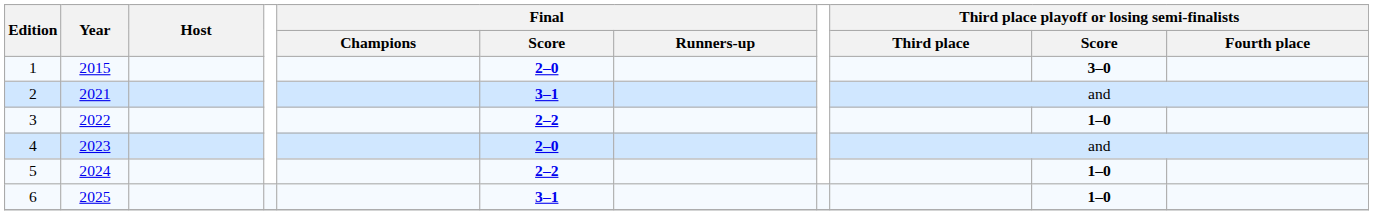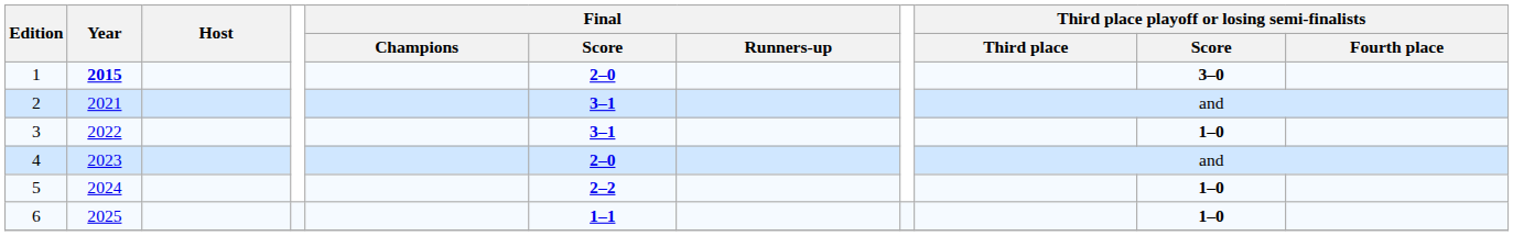1 | Year: normal -> bold
3 | Final / Score: 2–2 -> 3–1
6 | Final / Score: 3–1 -> 1–1
